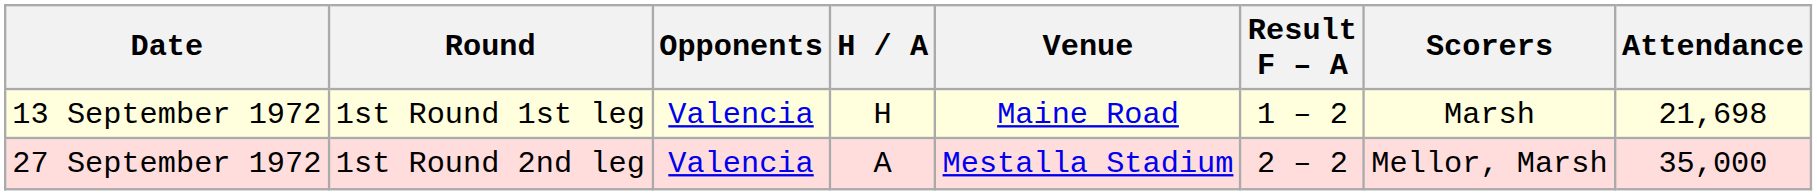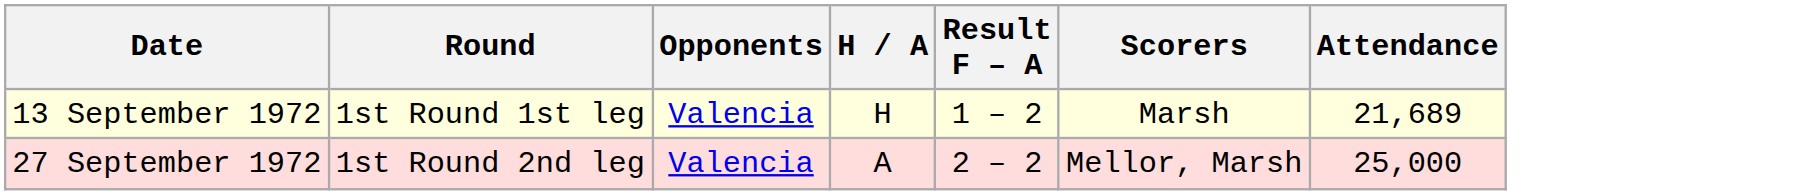- column: Venue | Maine Road | Mestalla Stadium
13 September 1972 | Attendance: 21,698 -> 21,689
27 September 1972 | Attendance: 35,000 -> 25,000
